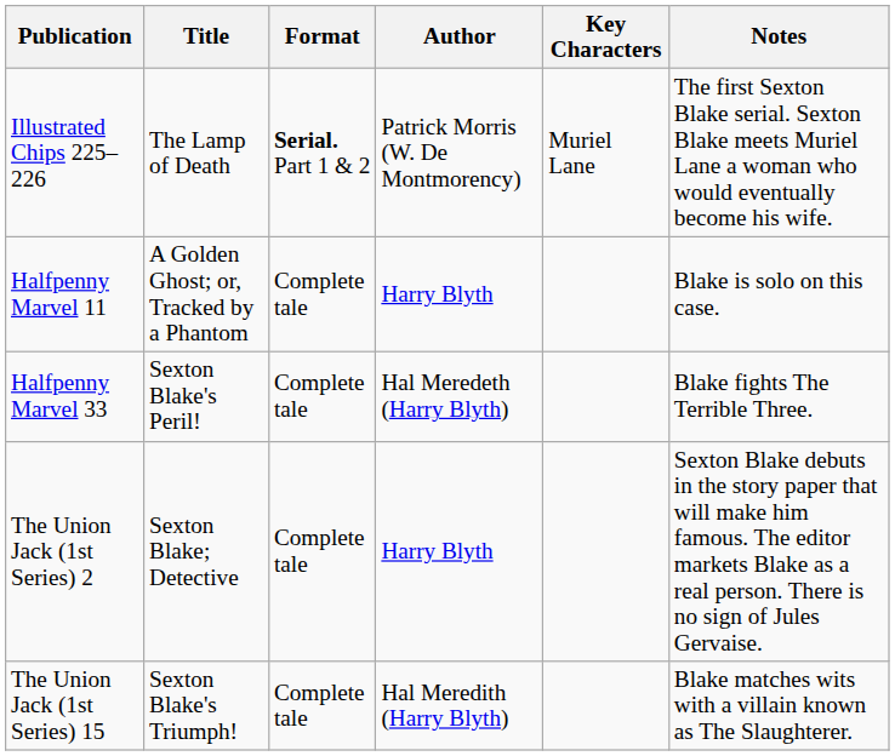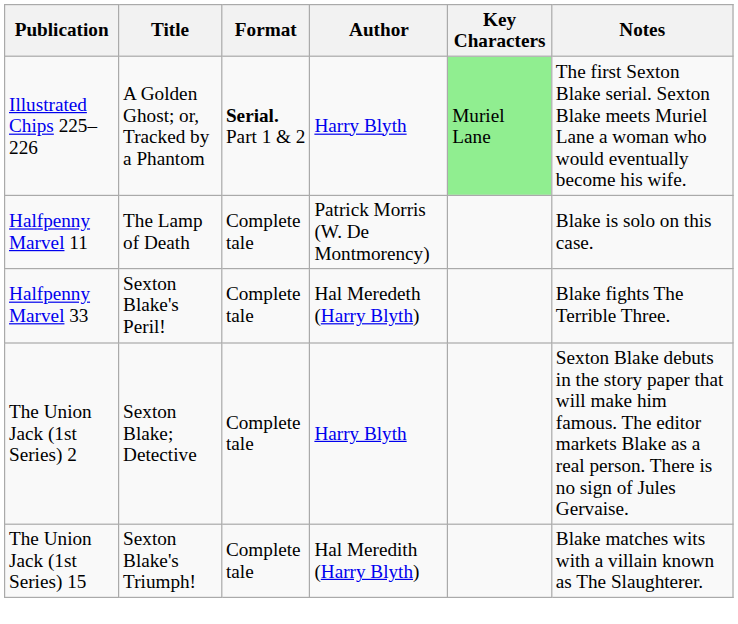Illustrated Chips 225–226 | Title: The Lamp of Death -> A Golden Ghost; or, Tracked by a Phantom
Illustrated Chips 225–226 | Author: Patrick Morris (W. De Montmorency) -> Harry Blyth
Illustrated Chips 225–226 | Key Characters: no background -> lightgreen background
Halfpenny Marvel 11 | Title: A Golden Ghost; or, Tracked by a Phantom -> The Lamp of Death
Halfpenny Marvel 11 | Author: Harry Blyth -> Patrick Morris (W. De Montmorency)
